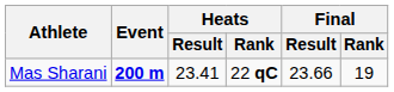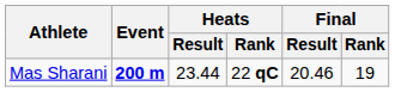Mas Sharani | Heats / Result: 23.41 -> 23.44
Mas Sharani | Final / Result: 23.66 -> 20.46
